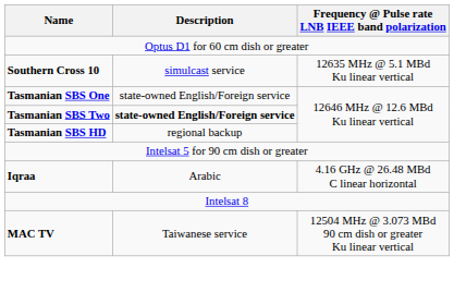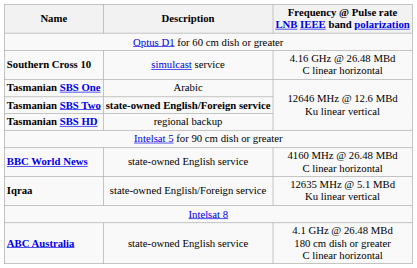Southern Cross 10 | Frequency @ Pulse rate LNB IEEE band polarization: 12635 MHz @ 5.1 MBd Ku linear vertical -> 4.16 GHz @ 26.48 MBd C linear horizontal
Tasmanian SBS One | Description: state-owned English/Foreign service -> Arabic
+ row: BBC World News | state-owned English service | 4160 MHz @ 26.48 MBd C linear horizontal
Iqraa | Description: Arabic -> state-owned English/Foreign service
Iqraa | Frequency @ Pulse rate LNB IEEE band polarization: 4.16 GHz @ 26.48 MBd C linear horizontal -> 12635 MHz @ 5.1 MBd Ku linear vertical
+ row: ABC Australia | state-owned English service | 4.1 GHz @ 26.48 MBd 180 cm dish or greater C linear horizontal
- row: MAC TV | Taiwanese service | 12504 MHz @ 3.073 MBd 90 cm dish or greater Ku linear vertical
